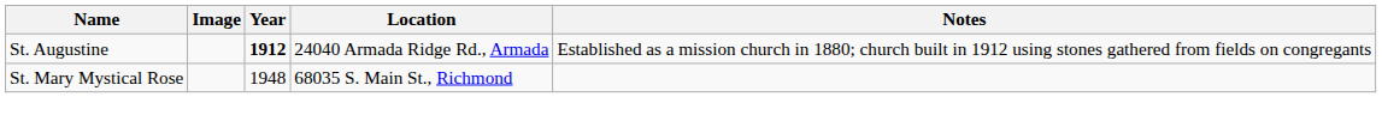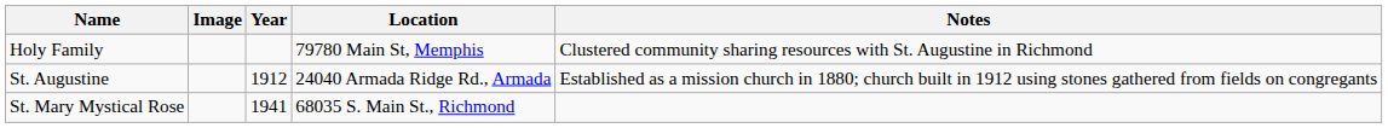+ row: Holy Family | 79780 Main St, Memphis | Clustered community sharing resources with St. Augustine in Richmond
St. Augustine | Year: bold -> normal
St. Mary Mystical Rose | Year: 1948 -> 1941
